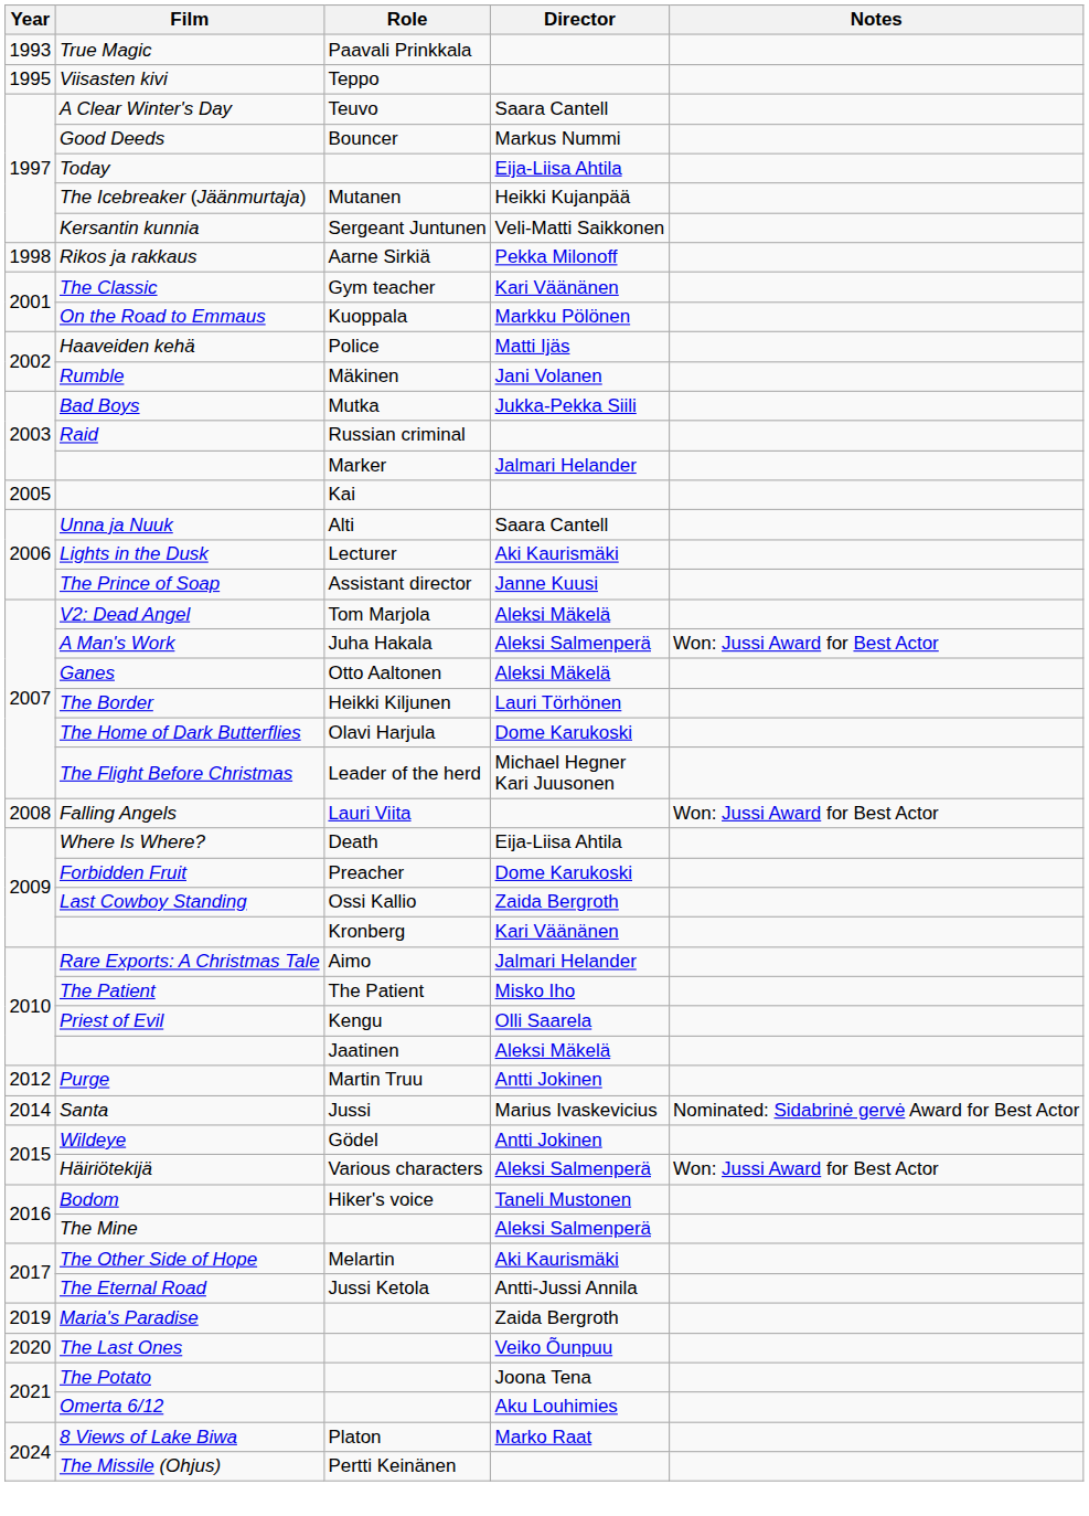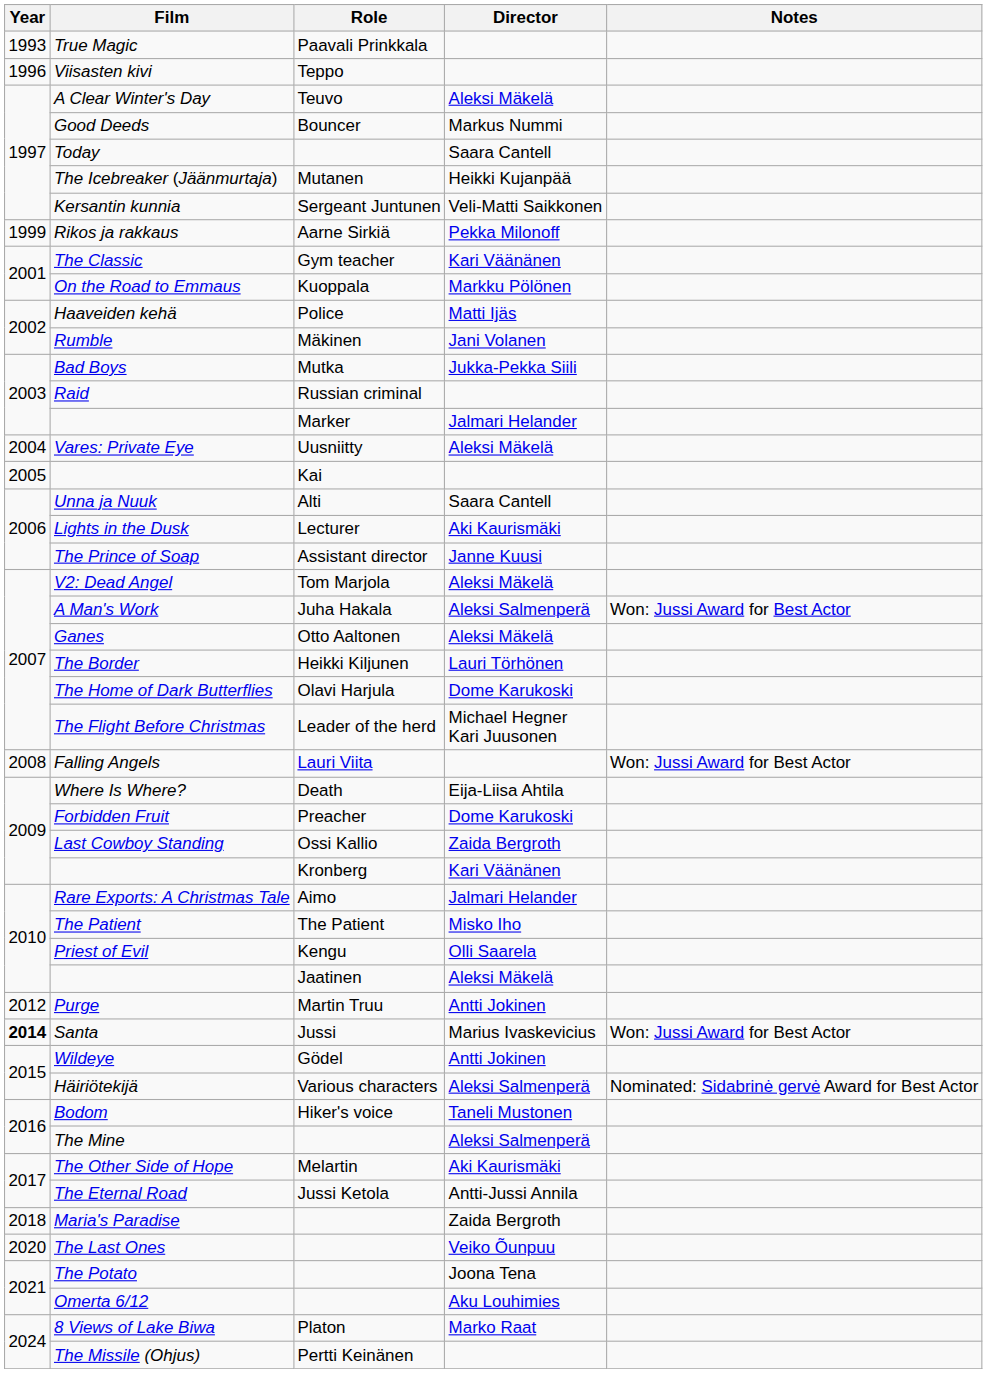Viisasten kivi | Year: 1995 -> 1996
A Clear Winter's Day | Director: Saara Cantell -> Aleksi Mäkelä
Today | Director: Eija-Liisa Ahtila -> Saara Cantell
Rikos ja rakkaus | Year: 1998 -> 1999
+ row: 2004 | Vares: Private Eye | Uusniitty | Aleksi Mäkelä
Santa | Year: normal -> bold
Santa | Notes: Nominated: Sidabrinė gervė Award for Best Actor -> Won: Jussi Award for Best Actor
Häiriötekijä | Notes: Won: Jussi Award for Best Actor -> Nominated: Sidabrinė gervė Award for Best Actor
Maria's Paradise | Year: 2019 -> 2018
